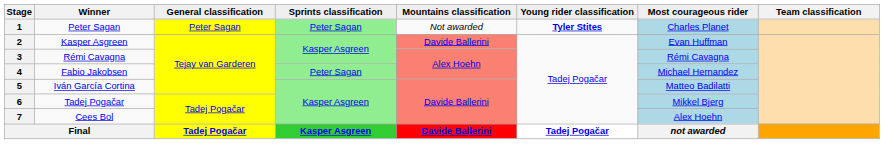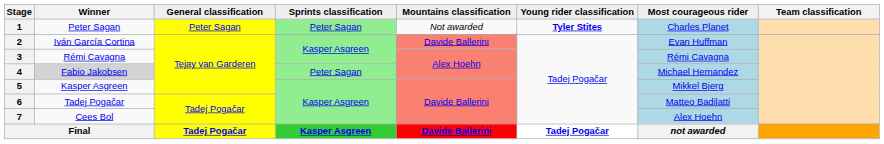2 | Winner: Kasper Asgreen -> Iván García Cortina
4 | Winner: no background -> lightgrey background
5 | Winner: Iván García Cortina -> Kasper Asgreen
5 | Most courageous rider: Matteo Badilatti -> Mikkel Bjerg
6 | Most courageous rider: Mikkel Bjerg -> Matteo Badilatti
